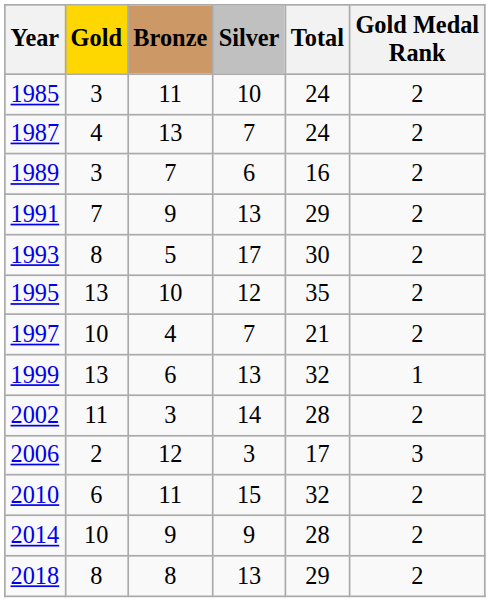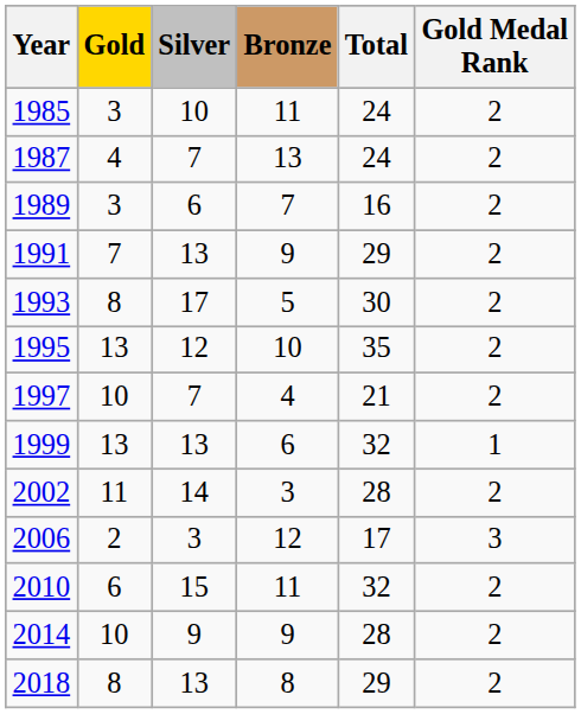columns swapped: Silver <-> Bronze
